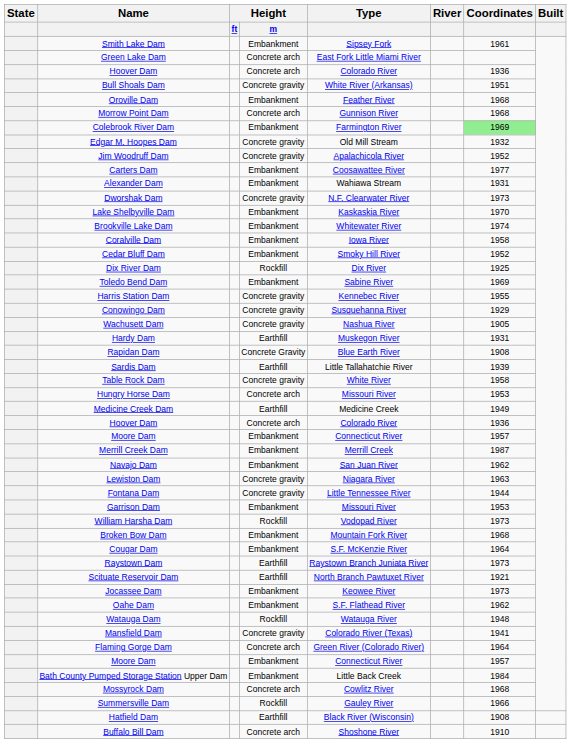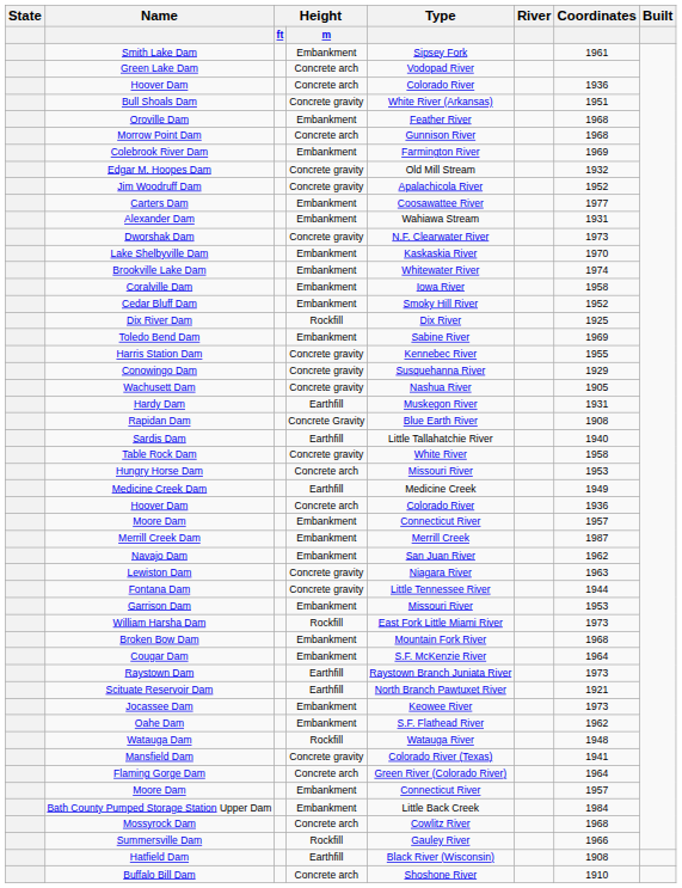Green Lake Dam | Type: East Fork Little Miami River -> Vodopad River
Colebrook River Dam | Coordinates: lightgreen background -> no background
Sardis Dam | Coordinates: 1939 -> 1940
William Harsha Dam | Type: Vodopad River -> East Fork Little Miami River
